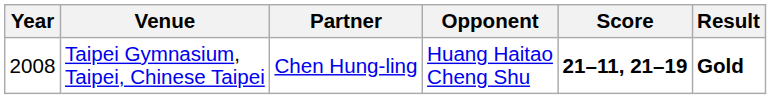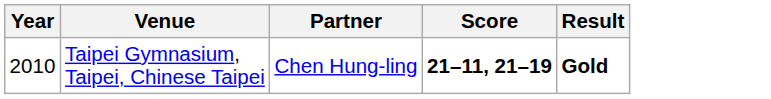- column: Opponent | Huang Haitao Cheng Shu
Taipei Gymnasium, Taipei, Chinese Taipei | Year: 2008 -> 2010
